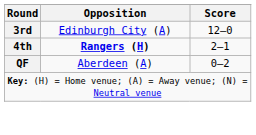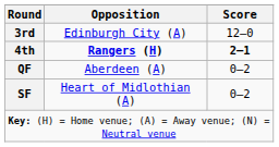4th | Score: normal -> bold
+ row: SF | Heart of Midlothian (A) | 0–2
